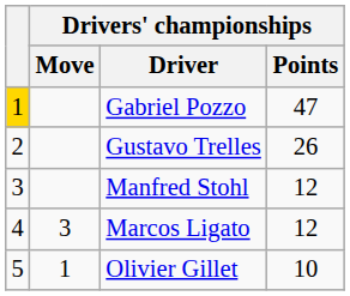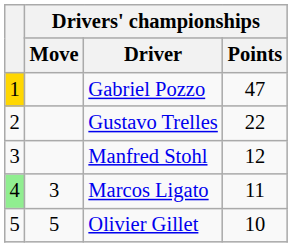Gustavo Trelles | Drivers' championships / Points: 26 -> 22
Marcos Ligato | column 1: no background -> lightgreen background
Marcos Ligato | Drivers' championships / Points: 12 -> 11
Olivier Gillet | Drivers' championships / Move: 1 -> 5
